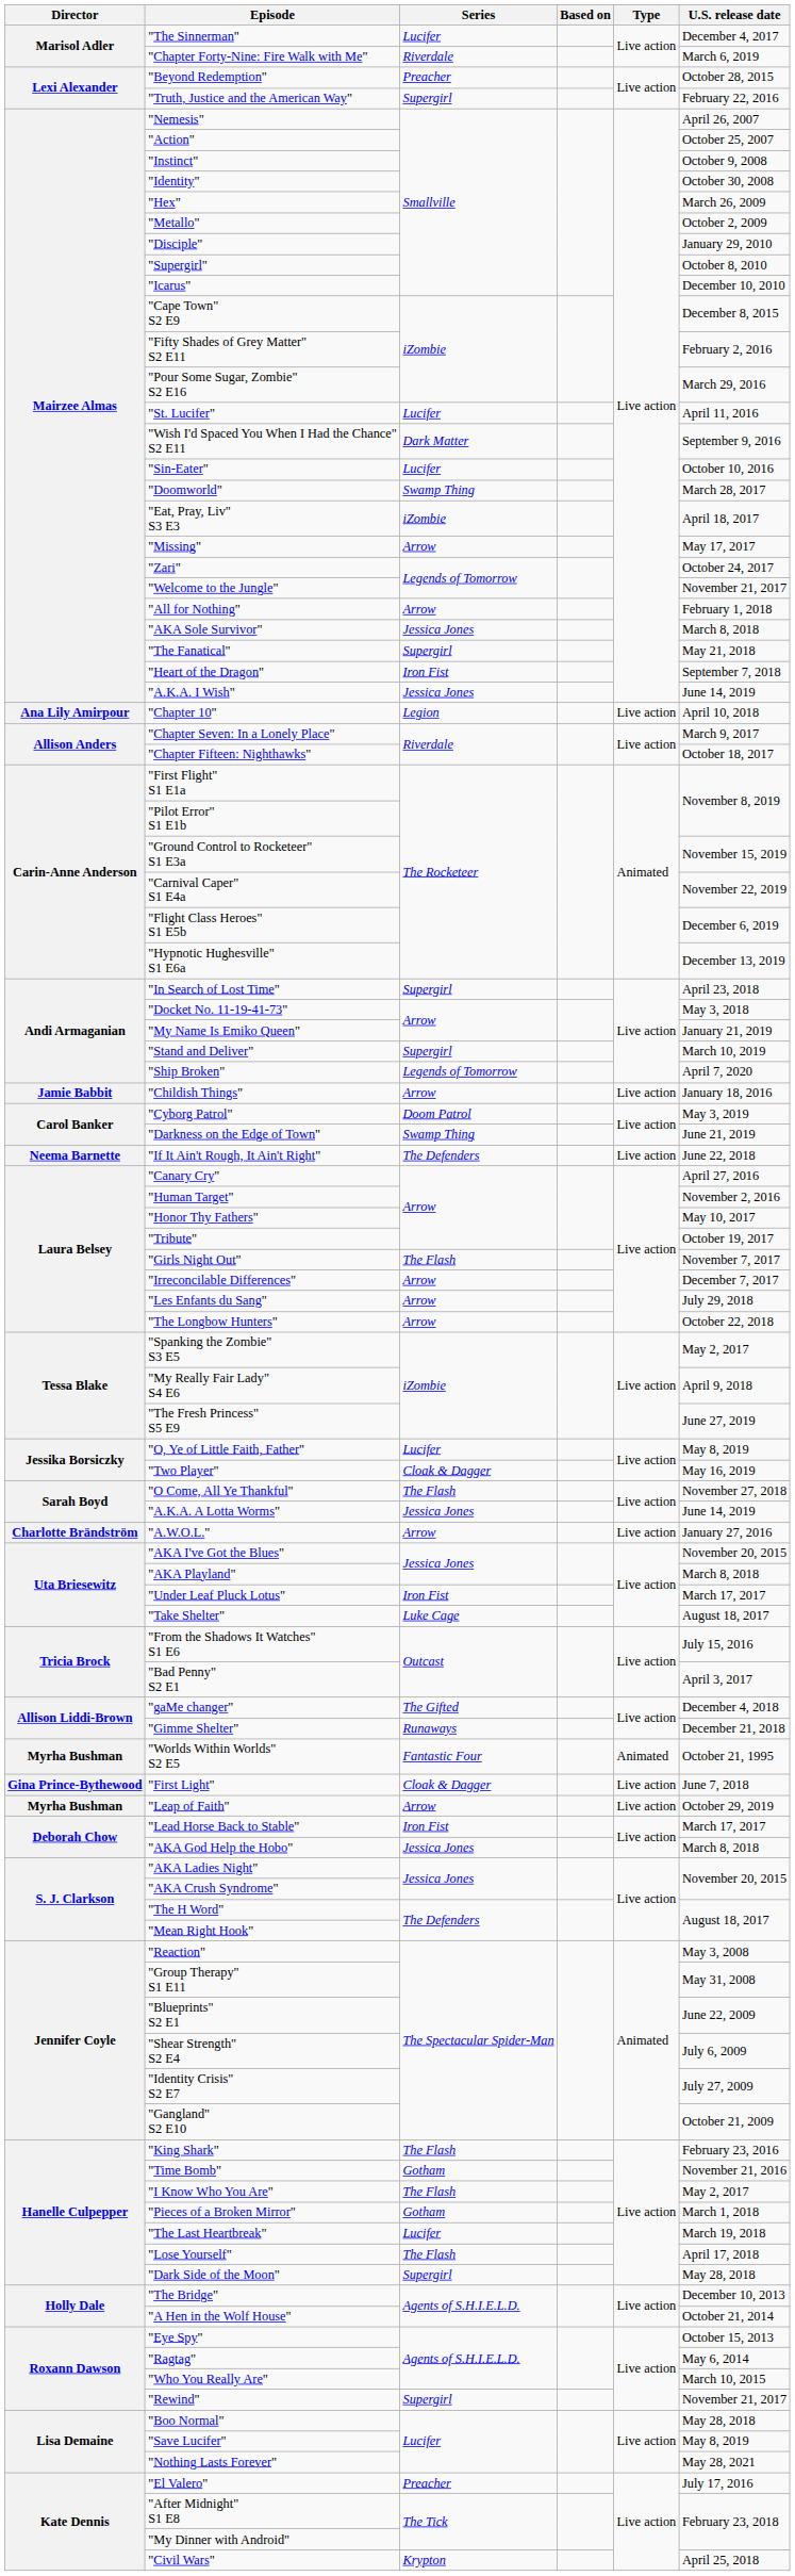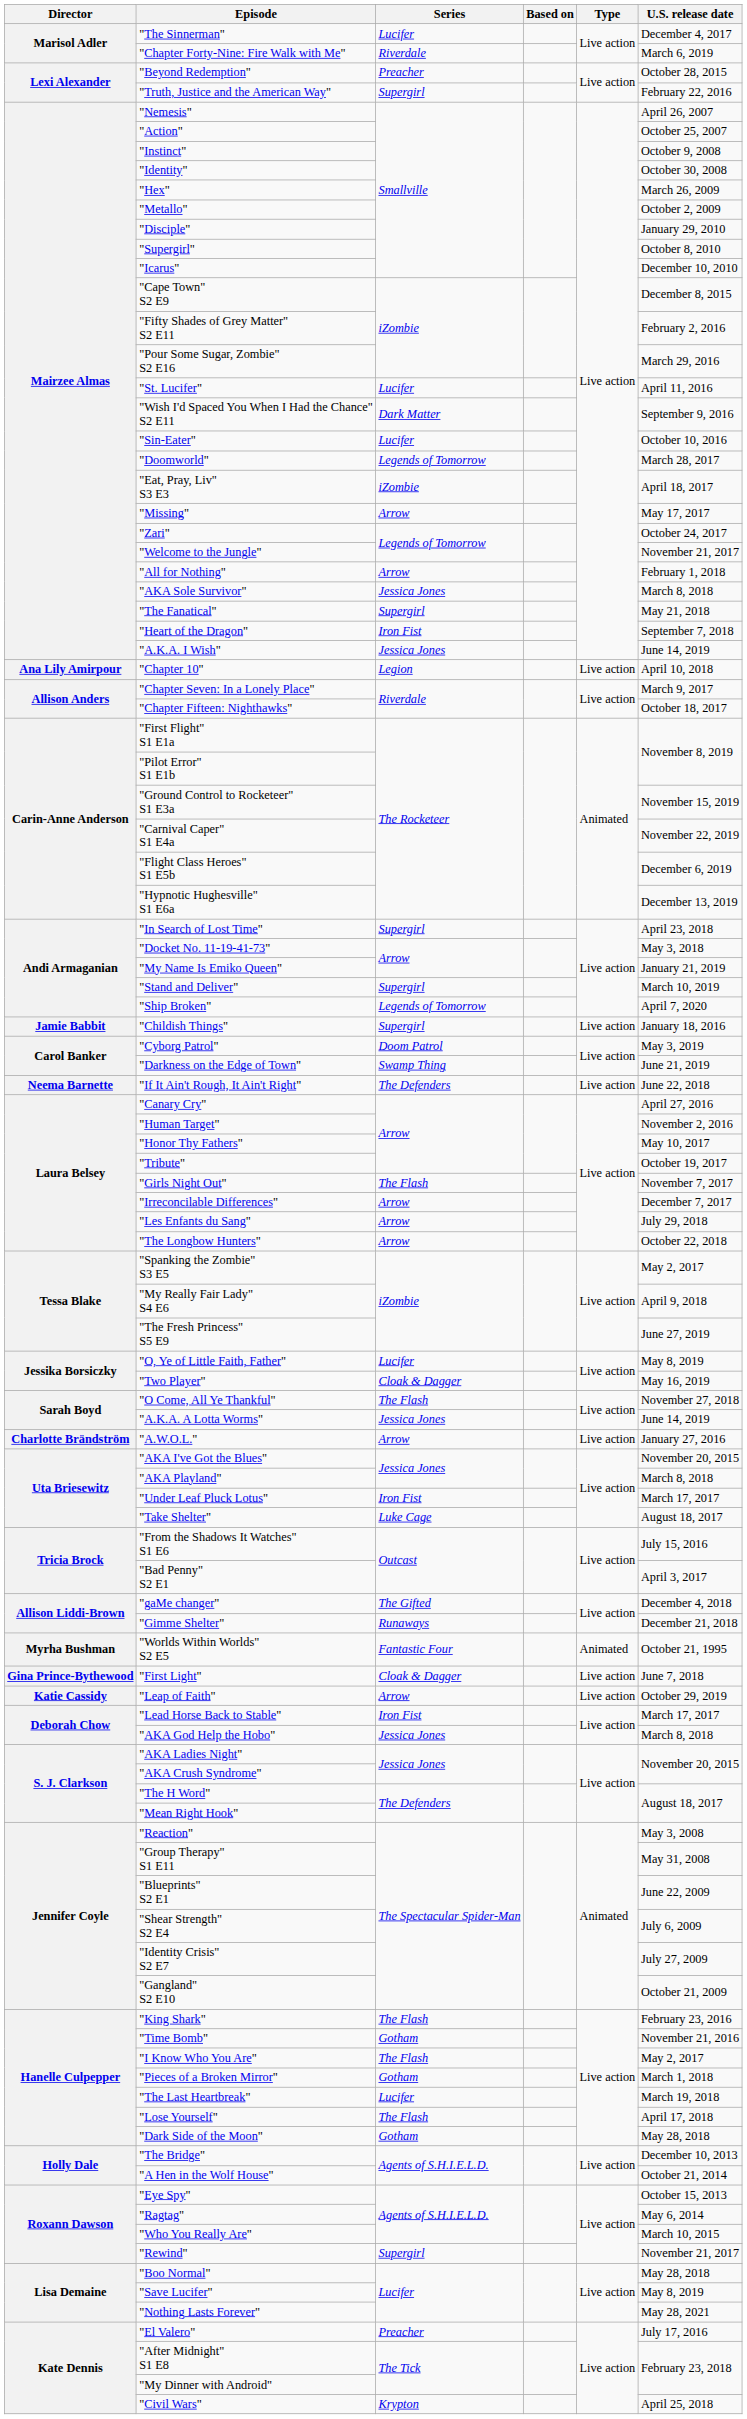"Doomworld" | Series: Swamp Thing -> Legends of Tomorrow
"Childish Things" | Series: Arrow -> Supergirl
"Leap of Faith" | Director: Myrha Bushman -> Katie Cassidy
"Dark Side of the Moon" | Series: Supergirl -> Gotham
